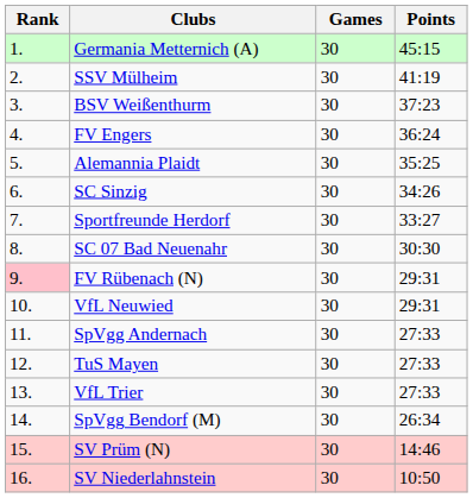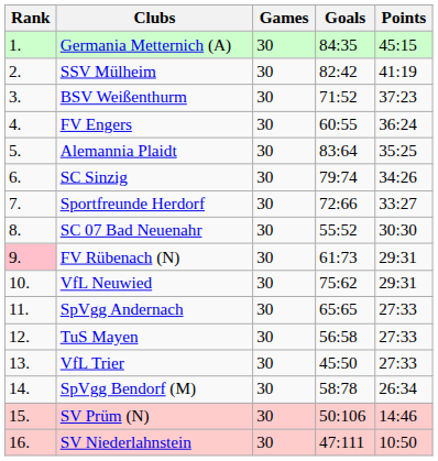+ column: Goals | 84:35 | 82:42 | 71:52 | 60:55 | 83:64 | 79:74 | 72:66 | 55:52 | 61:73 | 75:62 | 65:65 | 56:58 | 45:50 | 58:78 | 50:106 | 47:111
